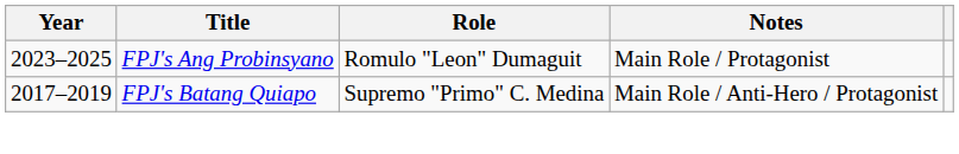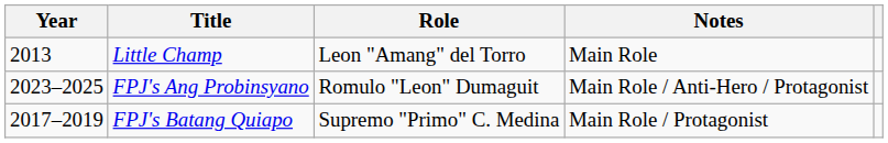+ row: 2013 | Little Champ | Leon "Amang" del Torro | Main Role
FPJ's Ang Probinsyano | Notes: Main Role / Protagonist -> Main Role / Anti-Hero / Protagonist
FPJ's Batang Quiapo | Notes: Main Role / Anti-Hero / Protagonist -> Main Role / Protagonist
